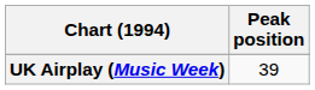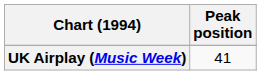UK Airplay (Music Week) | Peak position: 39 -> 41
